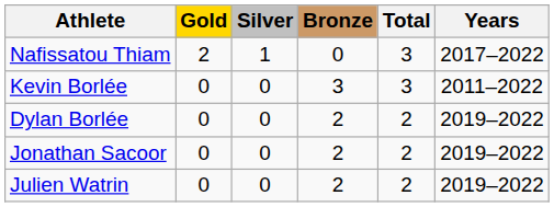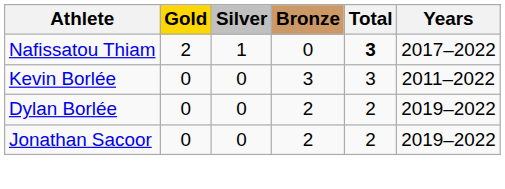Nafissatou Thiam | Total: normal -> bold
- row: Julien Watrin | 0 | 0 | 2 | 2 | 2019–2022
